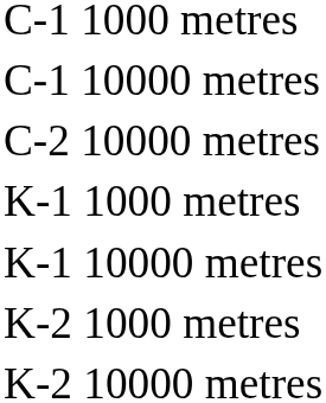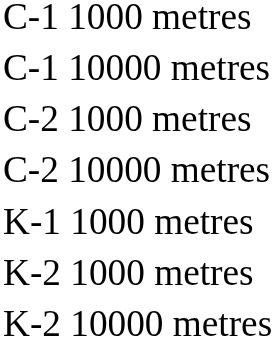+ row: C-2 1000 metres
- row: K-1 10000 metres
